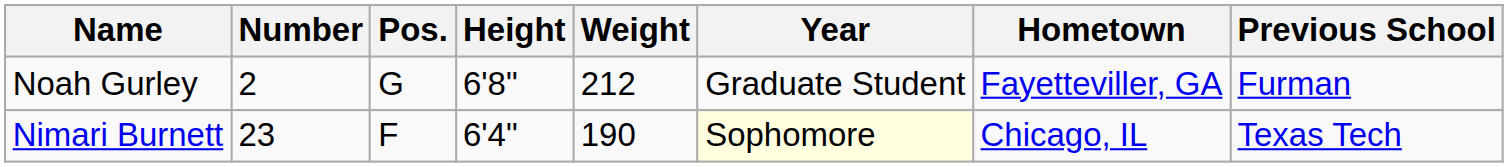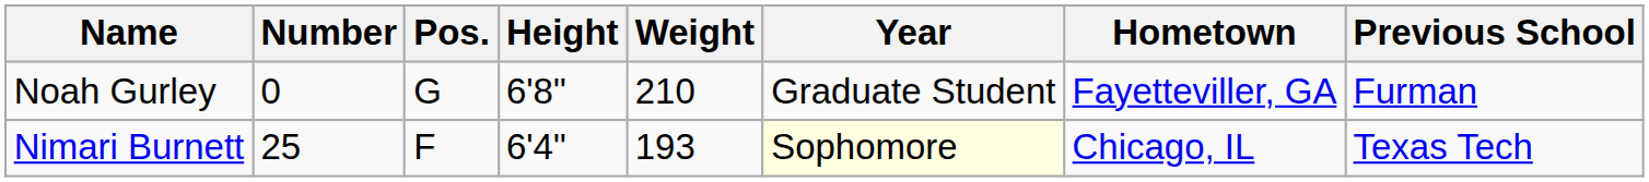Noah Gurley | Number: 2 -> 0
Noah Gurley | Weight: 212 -> 210
Nimari Burnett | Number: 23 -> 25
Nimari Burnett | Weight: 190 -> 193
